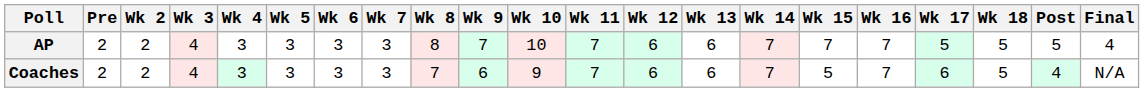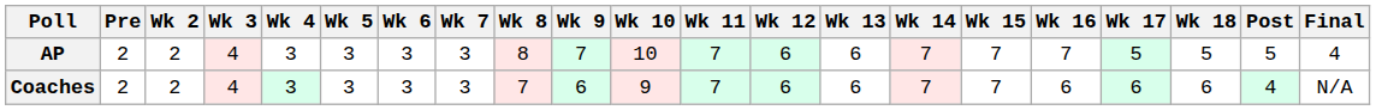Coaches | Wk 15: 5 -> 7
Coaches | Wk 16: 7 -> 6
Coaches | Wk 18: 5 -> 6
